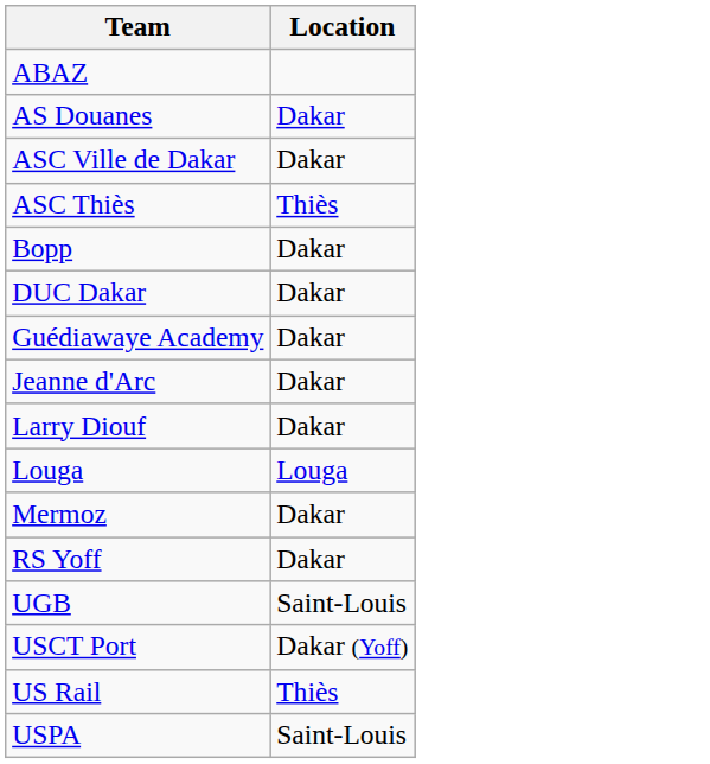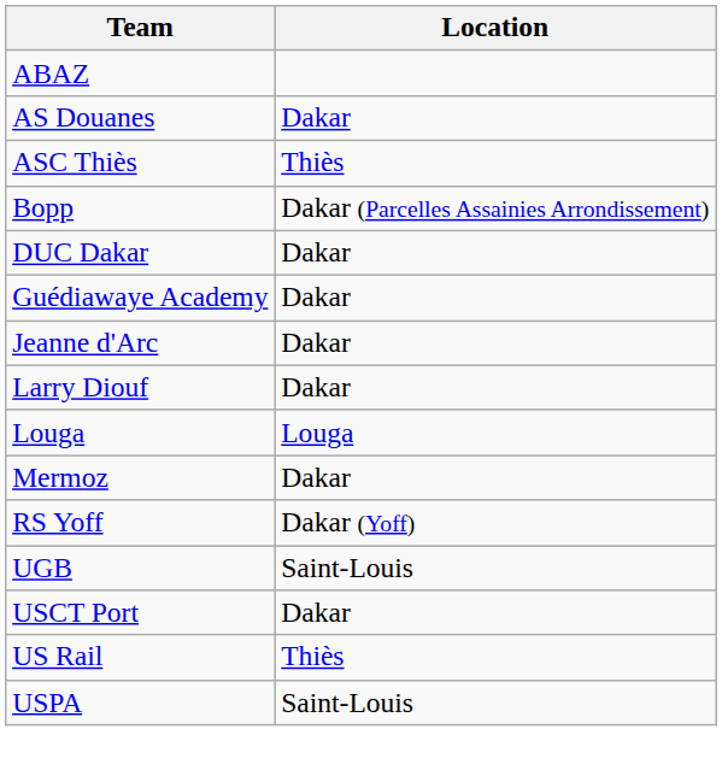- row: ASC Ville de Dakar | Dakar
Bopp | Location: Dakar -> Dakar (Parcelles Assainies Arrondissement)
RS Yoff | Location: Dakar -> Dakar (Yoff)
USCT Port | Location: Dakar (Yoff) -> Dakar
